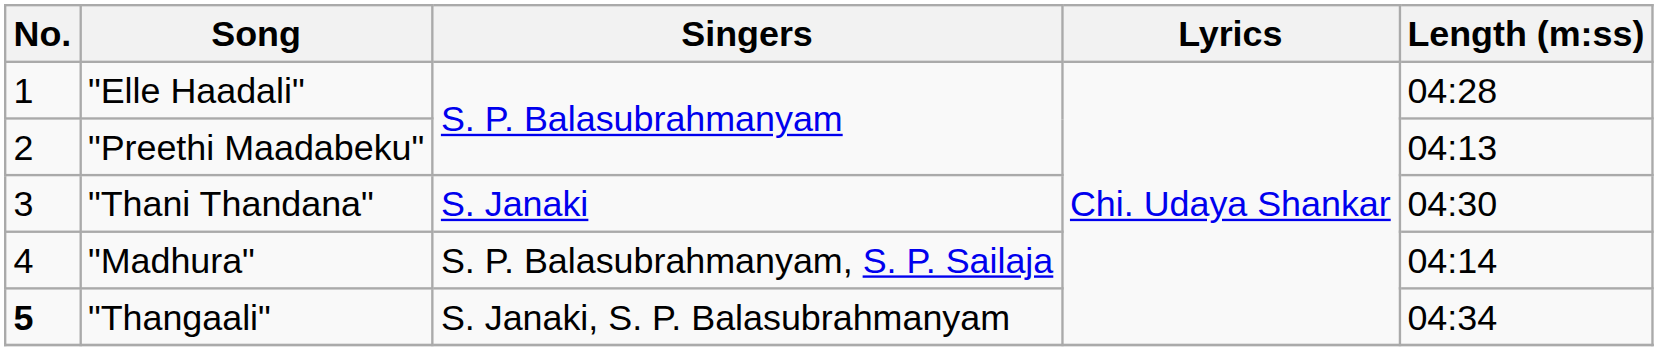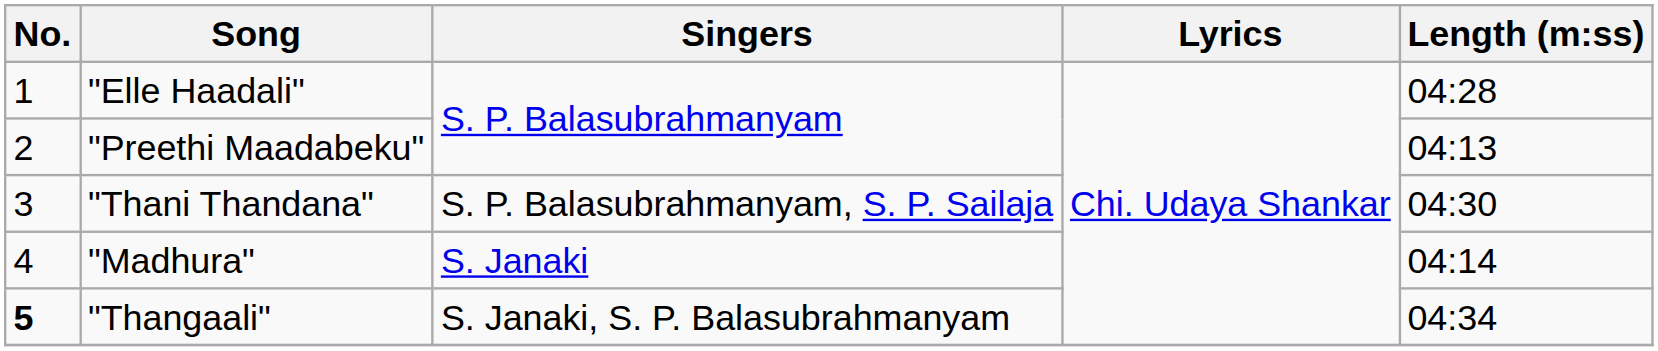"Thani Thandana" | Singers: S. Janaki -> S. P. Balasubrahmanyam, S. P. Sailaja
"Madhura" | Singers: S. P. Balasubrahmanyam, S. P. Sailaja -> S. Janaki
